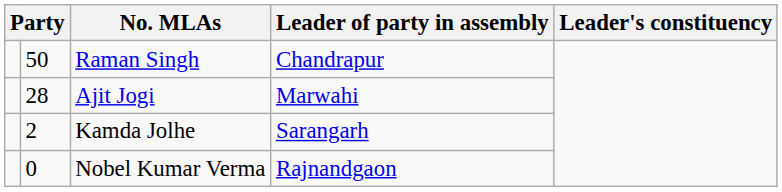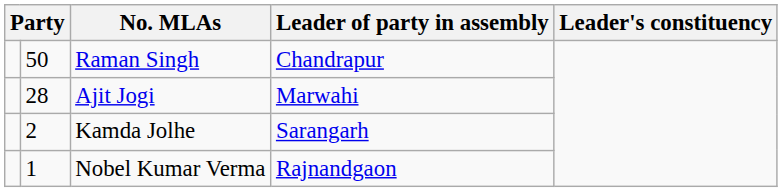Nobel Kumar Verma | column 2: 0 -> 1
